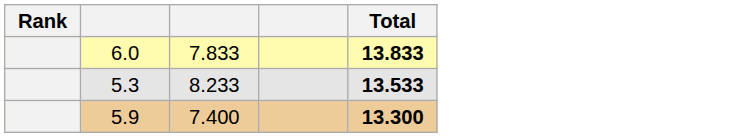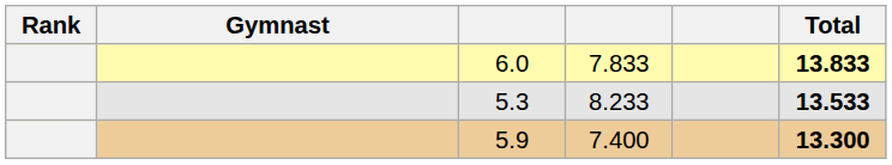+ column: Gymnast
